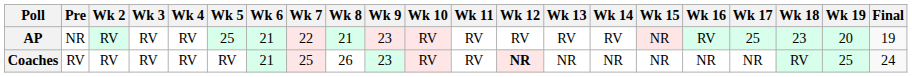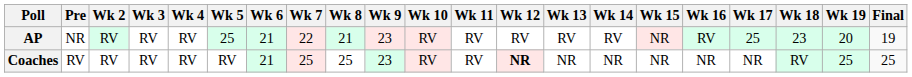Coaches | Wk 8: 26 -> 25
Coaches | Final: 24 -> 25
